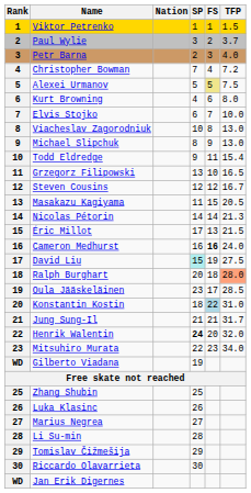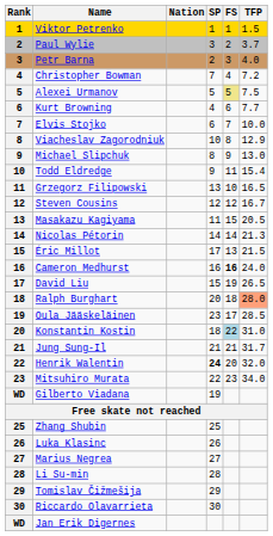Kurt Browning | TFP: 8.0 -> 7.7
Viacheslav Zagorodniuk | TFP: 13.0 -> 12.9
David Liu | SP: paleturquoise background -> no background
David Liu | TFP: 27.5 -> 26.5
